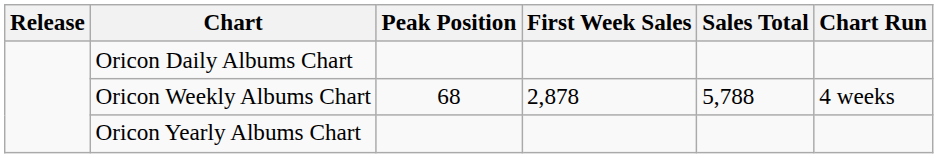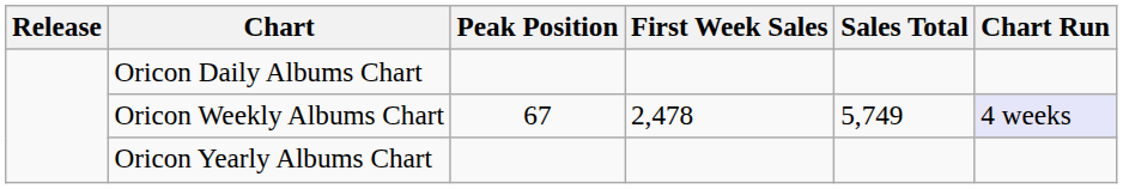Oricon Weekly Albums Chart | Peak Position: 68 -> 67
Oricon Weekly Albums Chart | First Week Sales: 2,878 -> 2,478
Oricon Weekly Albums Chart | Sales Total: 5,788 -> 5,749
Oricon Weekly Albums Chart | Chart Run: no background -> lavender background
